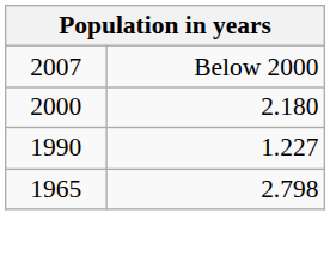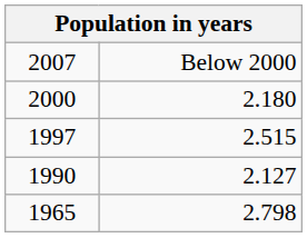+ row: 1997 | 2.515
1990 | column 2: 1.227 -> 2.127
